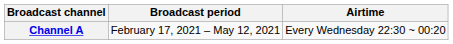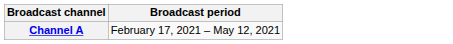- column: Airtime | Every Wednesday 22:30 ~ 00:20
